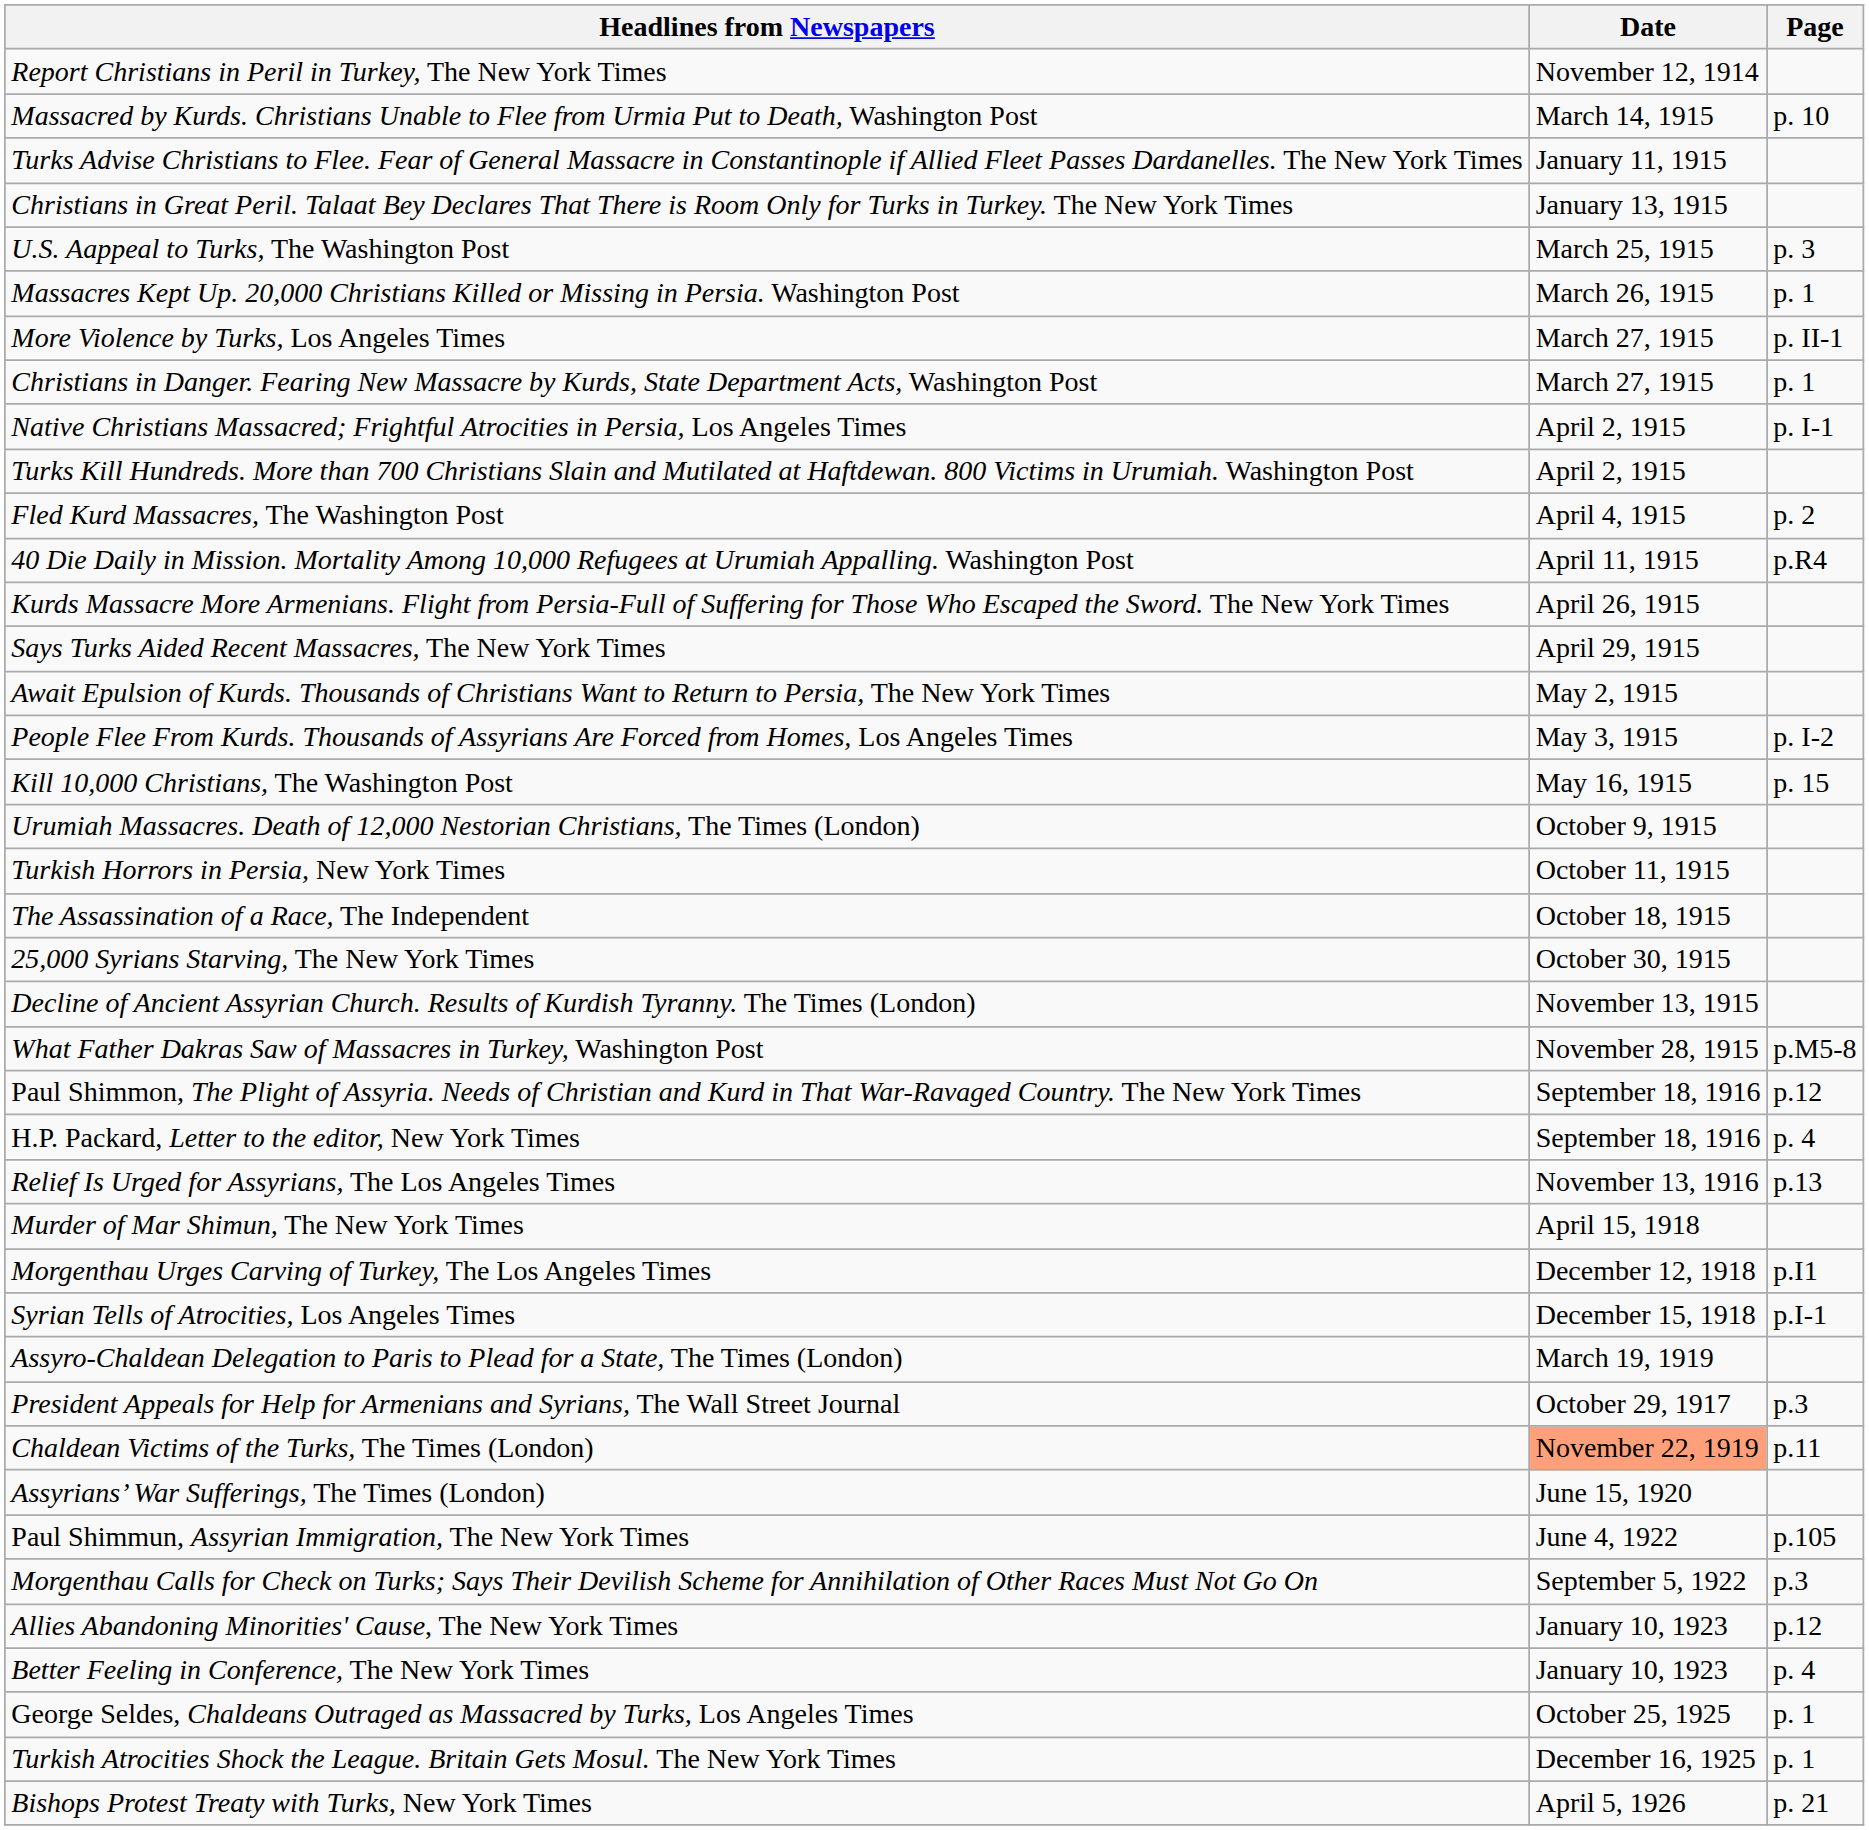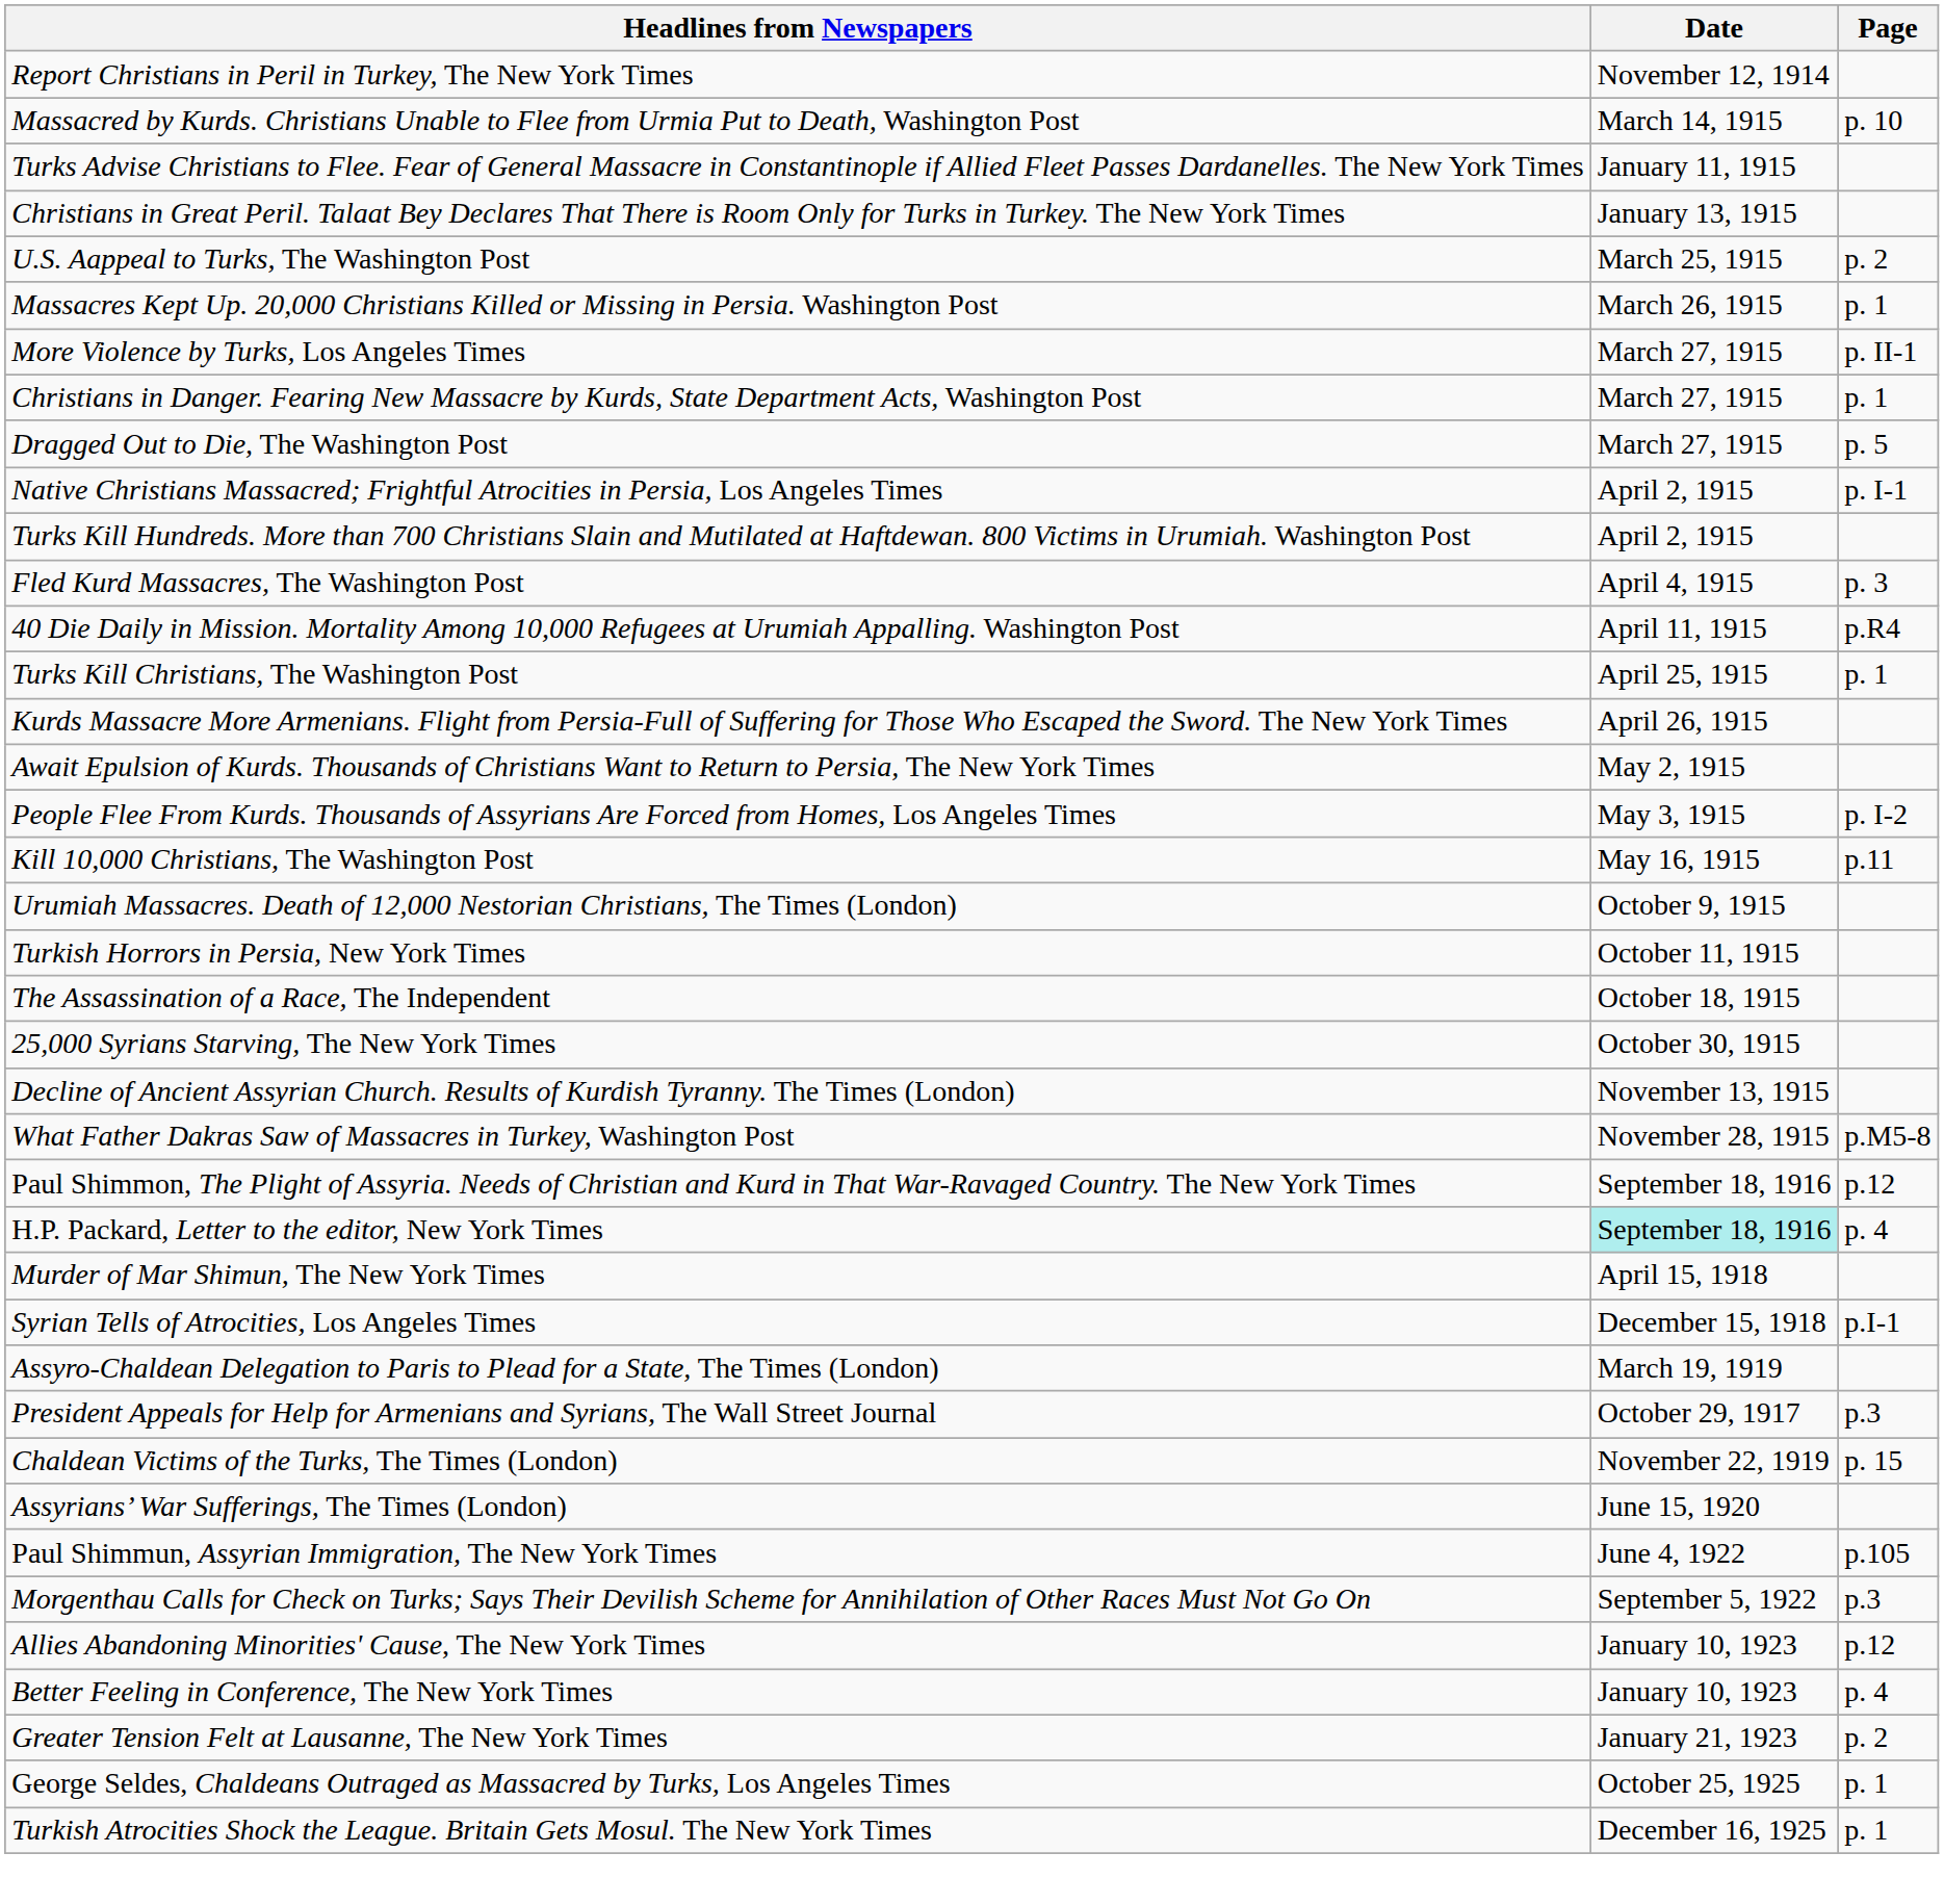U.S. Aappeal to Turks, The Washington Post | Page: p. 3 -> p. 2
+ row: Dragged Out to Die, The Washington Post | March 27, 1915 | p. 5
Fled Kurd Massacres, The Washington Post | Page: p. 2 -> p. 3
+ row: Turks Kill Christians, The Washington Post | April 25, 1915 | p. 1
- row: Says Turks Aided Recent Massacres, The New York Times | April 29, 1915
Kill 10,000 Christians, The Washington Post | Page: p. 15 -> p.11
H.P. Packard, Letter to the editor, New York Times | Date: no background -> paleturquoise background
- row: Relief Is Urged for Assyrians, The Los Angeles Times | November 13, 1916 | p.13
- row: Morgenthau Urges Carving of Turkey, The Los Angeles Times | December 12, 1918 | p.I1
Chaldean Victims of the Turks, The Times (London) | Date: lightsalmon background -> no background
Chaldean Victims of the Turks, The Times (London) | Page: p.11 -> p. 15
+ row: Greater Tension Felt at Lausanne, The New York Times | January 21, 1923 | p. 2
- row: Bishops Protest Treaty with Turks, New York Times | April 5, 1926 | p. 21
